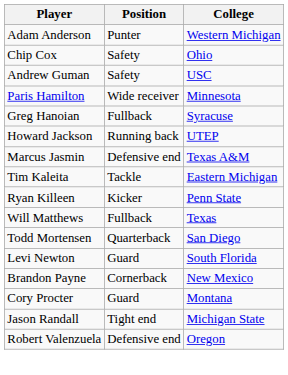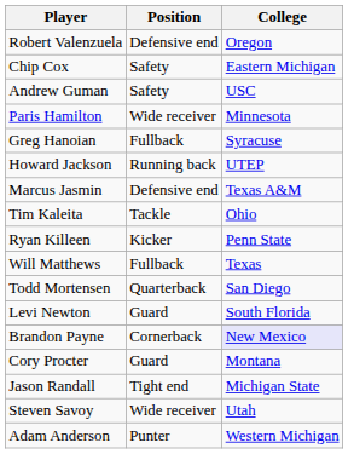rows swapped: Adam Anderson <-> Robert Valenzuela
Chip Cox | College: Ohio -> Eastern Michigan
Tim Kaleita | College: Eastern Michigan -> Ohio
Brandon Payne | College: no background -> lavender background
+ row: Steven Savoy | Wide receiver | Utah
